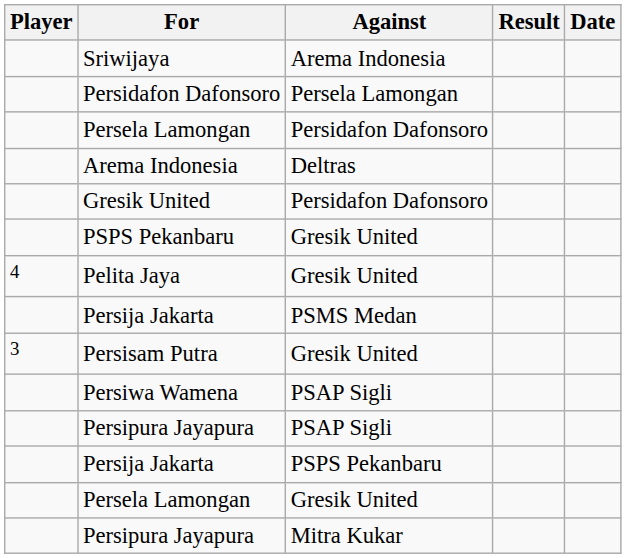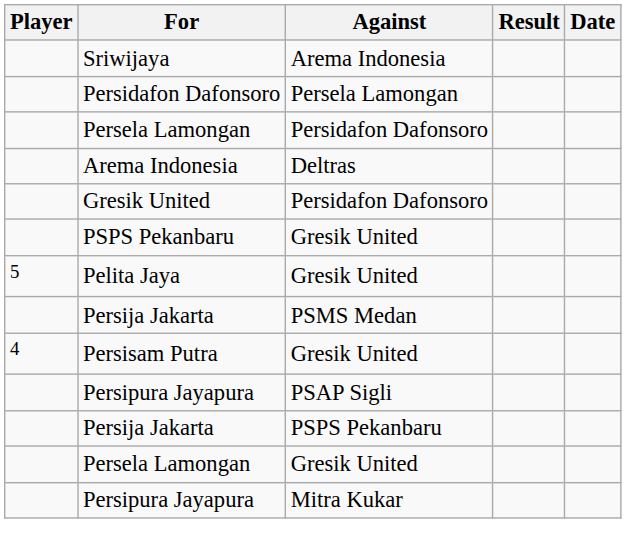Pelita Jaya | Player: 4 -> 5
Persisam Putra | Player: 3 -> 4
- row: Persiwa Wamena | PSAP Sigli
